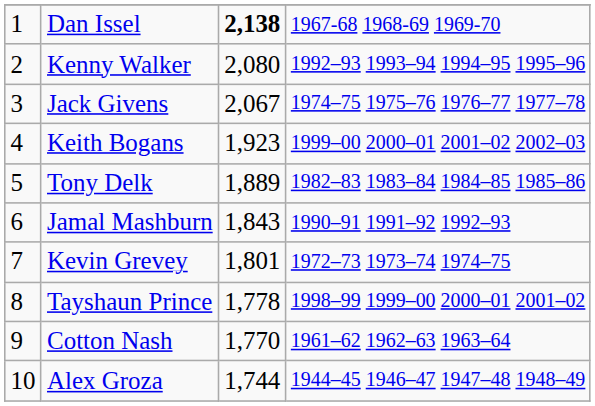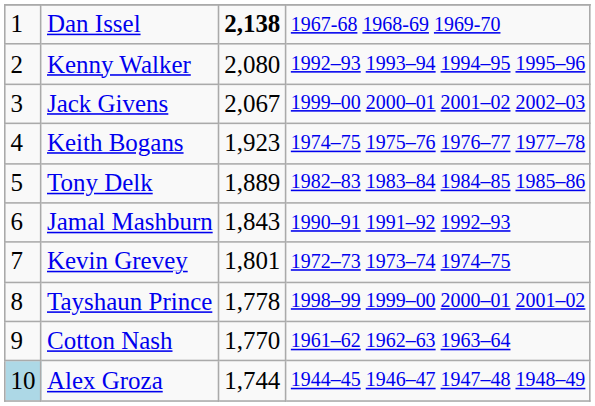Jack Givens | column 4: 1974–75 1975–76 1976–77 1977–78 -> 1999–00 2000–01 2001–02 2002–03
Keith Bogans | column 4: 1999–00 2000–01 2001–02 2002–03 -> 1974–75 1975–76 1976–77 1977–78
Alex Groza | column 1: no background -> lightblue background
